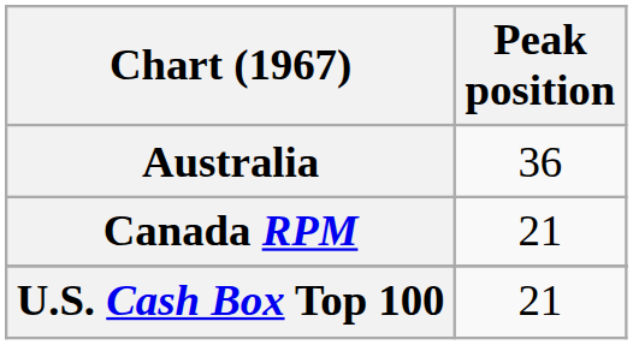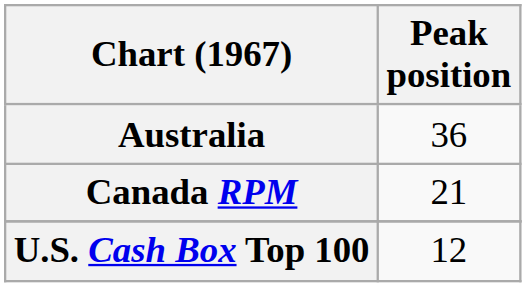U.S. Cash Box Top 100 | Peak position: 21 -> 12
